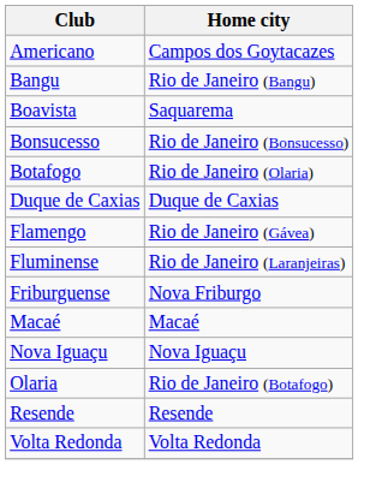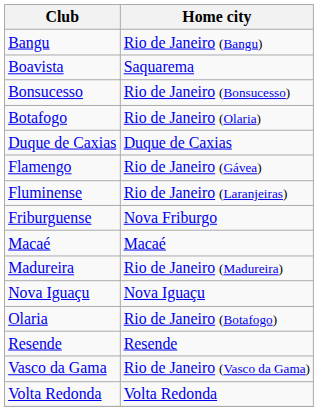- row: Americano | Campos dos Goytacazes
+ row: Madureira | Rio de Janeiro (Madureira)
+ row: Vasco da Gama | Rio de Janeiro (Vasco da Gama)
